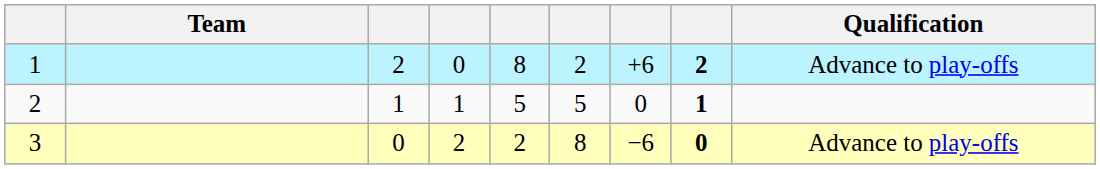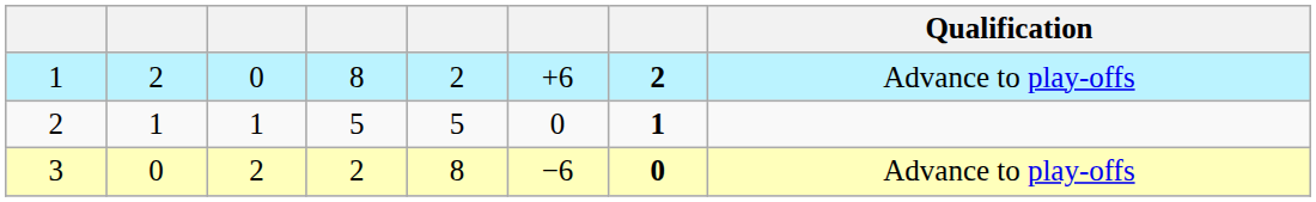- column: Team
